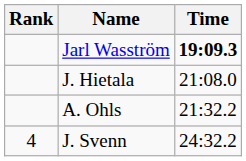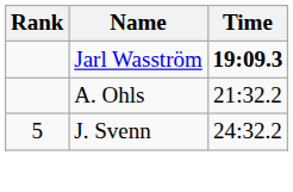- row: J. Hietala | 21:08.0
J. Svenn | Rank: 4 -> 5
